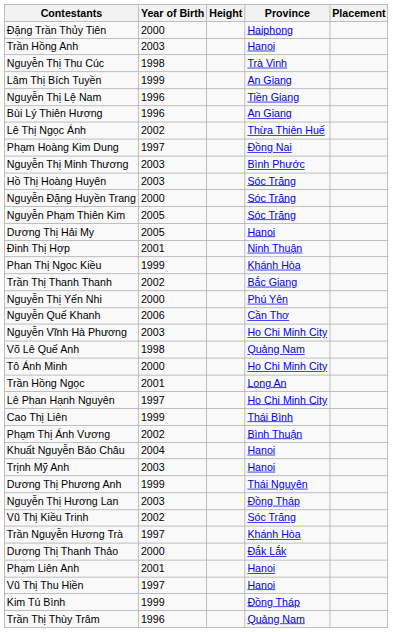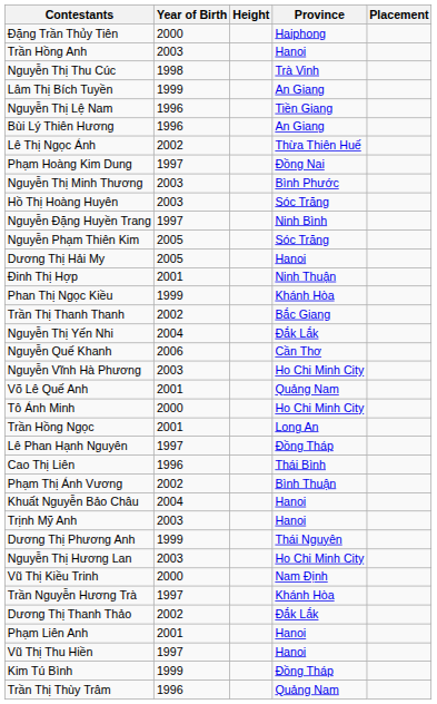Nguyễn Đặng Huyền Trang | Year of Birth: 2000 -> 1997
Nguyễn Đặng Huyền Trang | Province: Sóc Trăng -> Ninh Bình
Nguyễn Thị Yến Nhi | Year of Birth: 2000 -> 2004
Nguyễn Thị Yến Nhi | Province: Phú Yên -> Đắk Lắk
Võ Lê Quế Anh | Year of Birth: 1998 -> 2001
Lê Phan Hạnh Nguyên | Province: Ho Chi Minh City -> Đồng Tháp
Cao Thị Liên | Year of Birth: 1999 -> 1996
Nguyễn Thị Hương Lan | Province: Đồng Tháp -> Ho Chi Minh City
Vũ Thị Kiều Trinh | Year of Birth: 2002 -> 2000
Vũ Thị Kiều Trinh | Province: Sóc Trăng -> Nam Định
Dương Thị Thanh Thảo | Year of Birth: 2000 -> 2002
